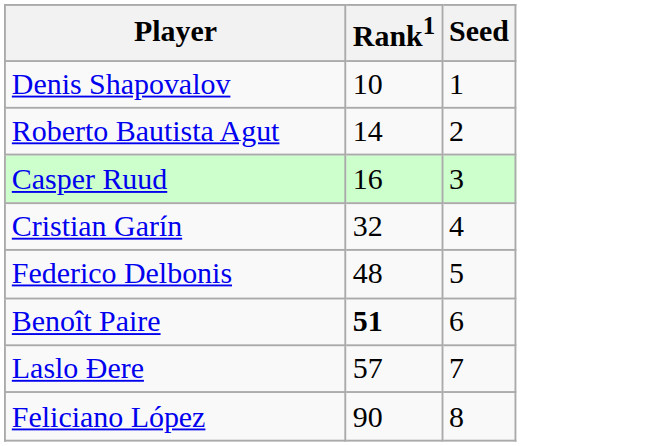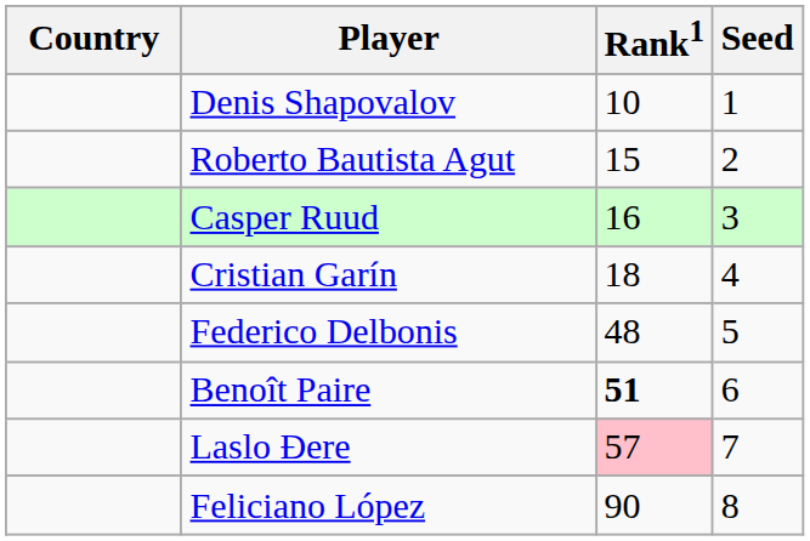+ column: Country
Roberto Bautista Agut | Rank1: 14 -> 15
Cristian Garín | Rank1: 32 -> 18
Laslo Đere | Rank1: no background -> pink background
